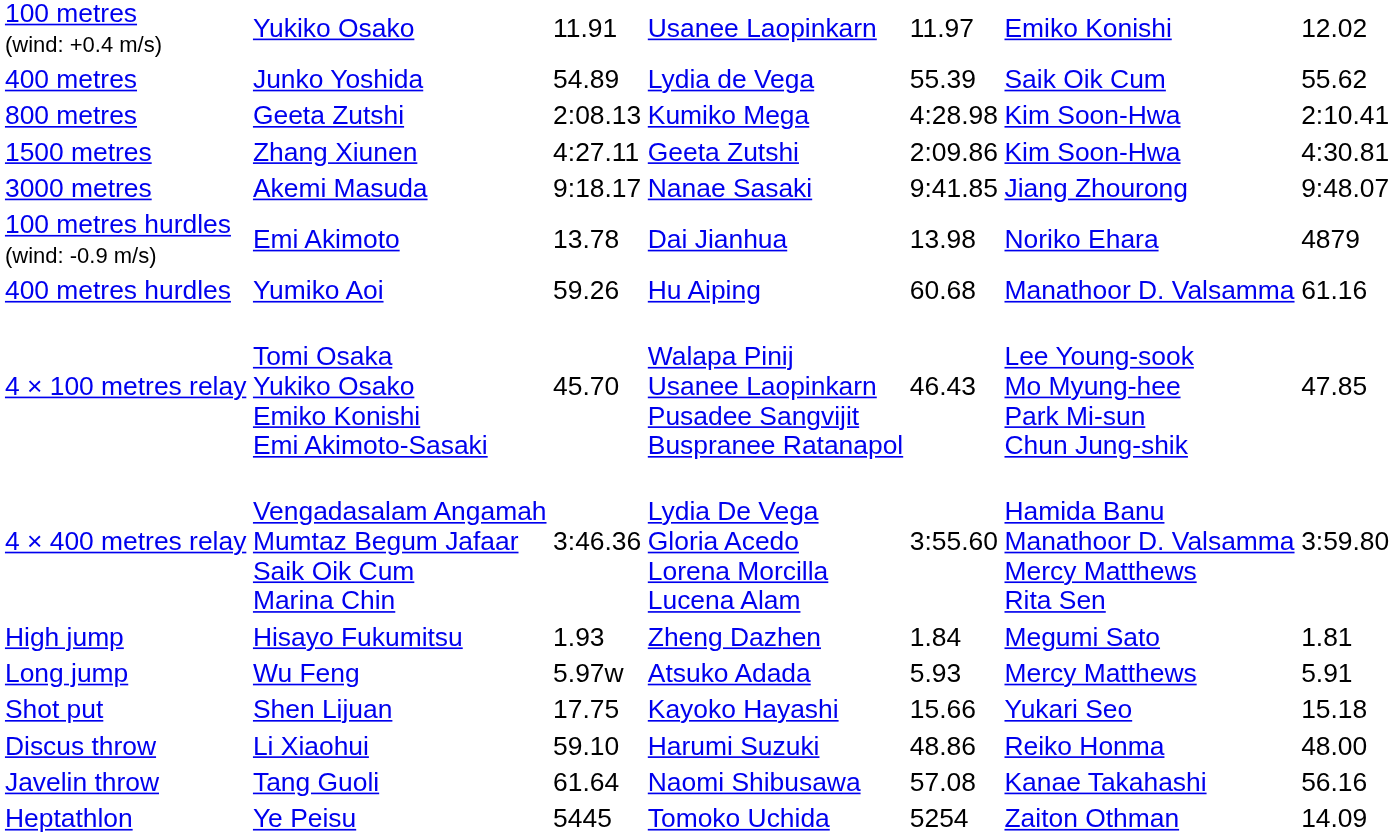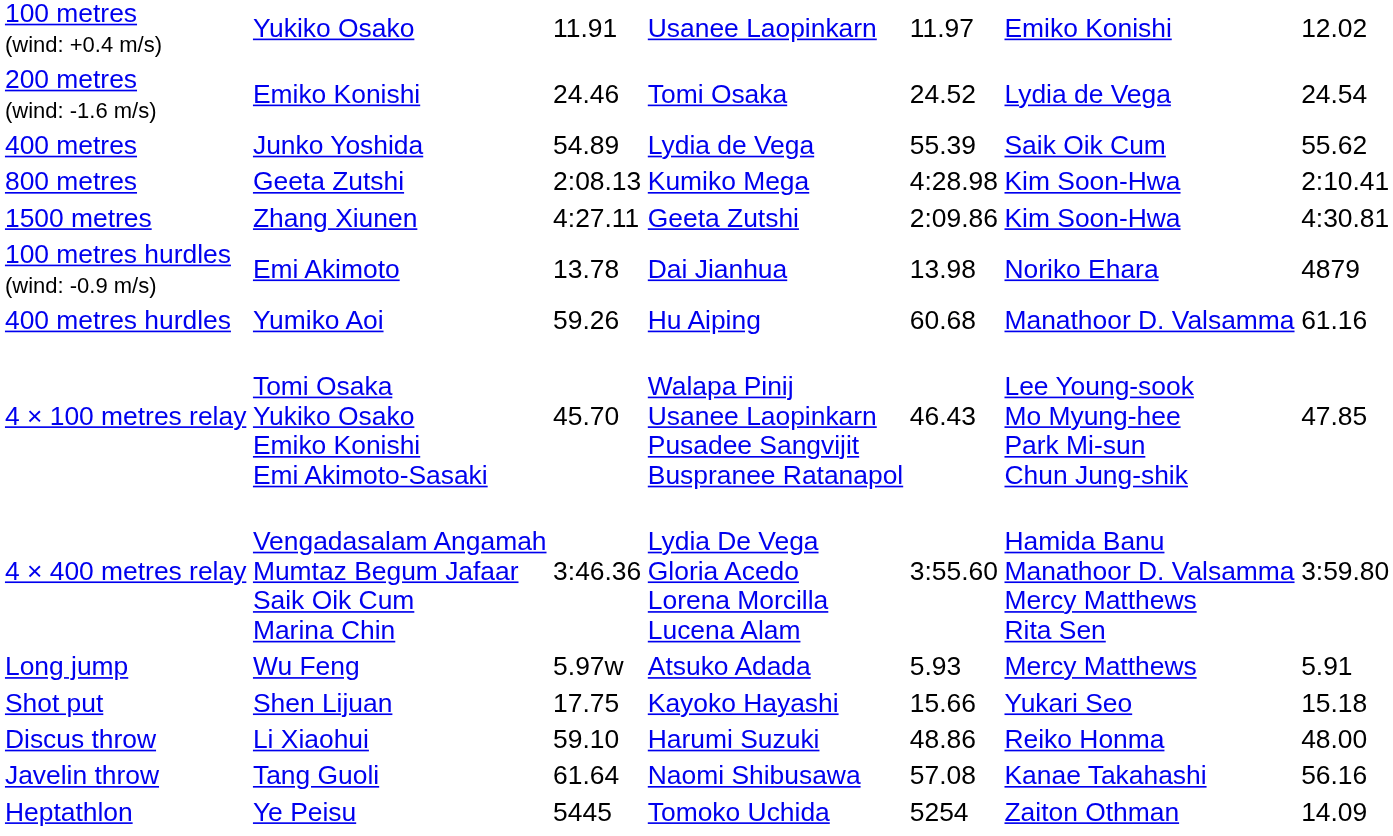+ row: 200 metres (wind: -1.6 m/s) | Emiko Konishi | 24.46 | Tomi Osaka | 24.52 | Lydia de Vega | 24.54
- row: 3000 metres | Akemi Masuda | 9:18.17 | Nanae Sasaki | 9:41.85 | Jiang Zhourong | 9:48.07
- row: High jump | Hisayo Fukumitsu | 1.93 | Zheng Dazhen | 1.84 | Megumi Sato | 1.81
